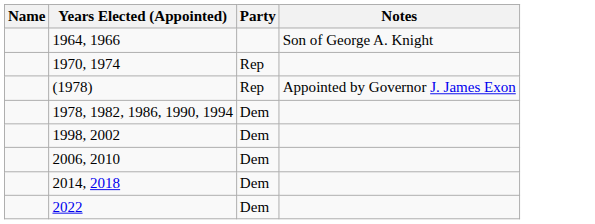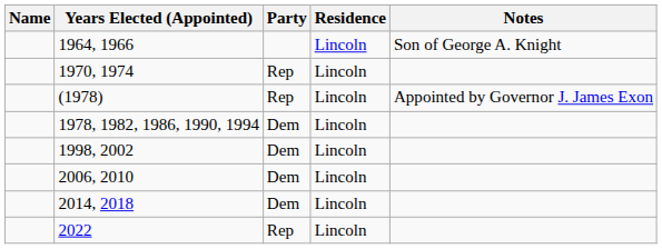+ column: Residence | Lincoln | Lincoln | Lincoln | Lincoln | Lincoln | Lincoln | Lincoln | Lincoln
2022 | Party: Dem -> Rep
